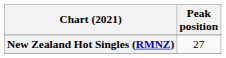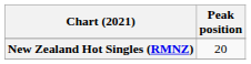New Zealand Hot Singles (RMNZ) | Peak position: 27 -> 20
